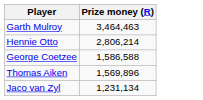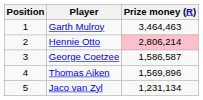+ column: Position | 1 | 2 | 3 | 4 | 5
Hennie Otto | Prize money (R): no background -> pink background
George Coetzee | Prize money (R): 1,586,588 -> 1,586,587
